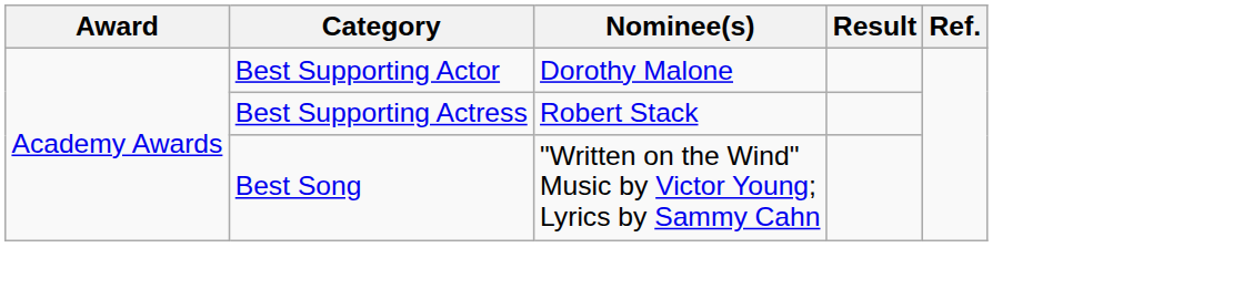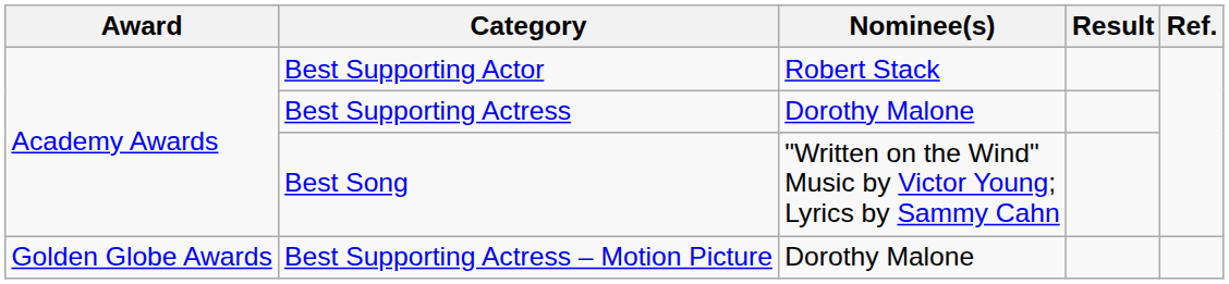Best Supporting Actor | Nominee(s): Dorothy Malone -> Robert Stack
Best Supporting Actress | Nominee(s): Robert Stack -> Dorothy Malone
+ row: Golden Globe Awards | Best Supporting Actress – Motion Picture | Dorothy Malone
